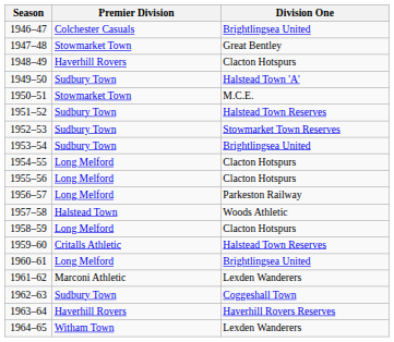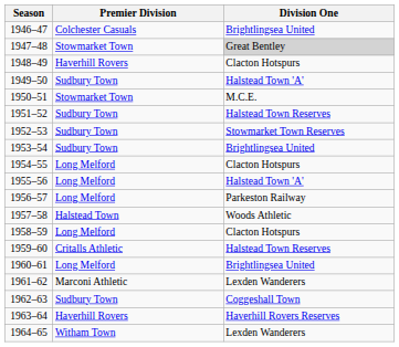1947–48 | Division One: no background -> lightgrey background
1955–56 | Division One: Clacton Hotspurs -> Halstead Town 'A'
